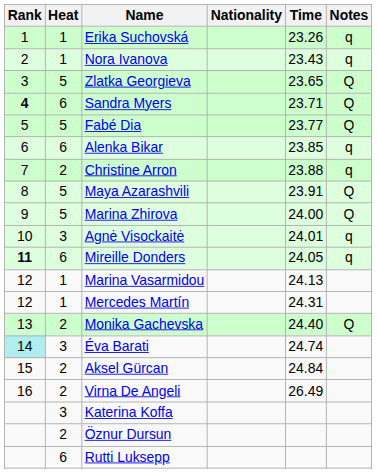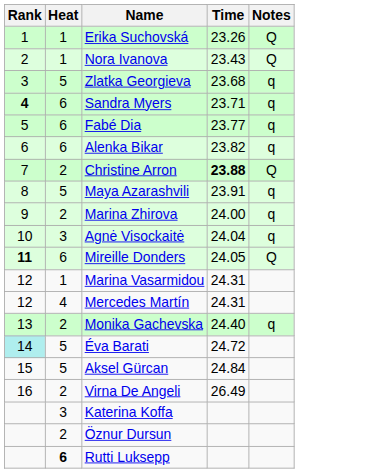- column: Nationality
Erika Suchovská | Notes: q -> Q
Nora Ivanova | Notes: q -> Q
Zlatka Georgieva | Time: 23.65 -> 23.68
Zlatka Georgieva | Notes: Q -> q
Sandra Myers | Notes: Q -> q
Fabé Dia | Heat: 5 -> 6
Fabé Dia | Notes: Q -> q
Alenka Bikar | Time: 23.85 -> 23.82
Christine Arron | Time: normal -> bold
Christine Arron | Notes: q -> Q
Maya Azarashvili | Notes: Q -> q
Marina Zhirova | Heat: 5 -> 2
Marina Zhirova | Notes: Q -> q
Agnė Visockaitė | Time: 24.01 -> 24.04
Mireille Donders | Notes: q -> Q
Marina Vasarmidou | Time: 24.13 -> 24.31
Mercedes Martín | Heat: 1 -> 4
Monika Gachevska | Notes: Q -> q
Éva Barati | Heat: 3 -> 5
Éva Barati | Time: 24.74 -> 24.72
Aksel Gürcan | Heat: 2 -> 5
Rutti Luksepp | Heat: normal -> bold
